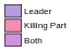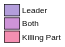rows swapped: Killing Part <-> Both
